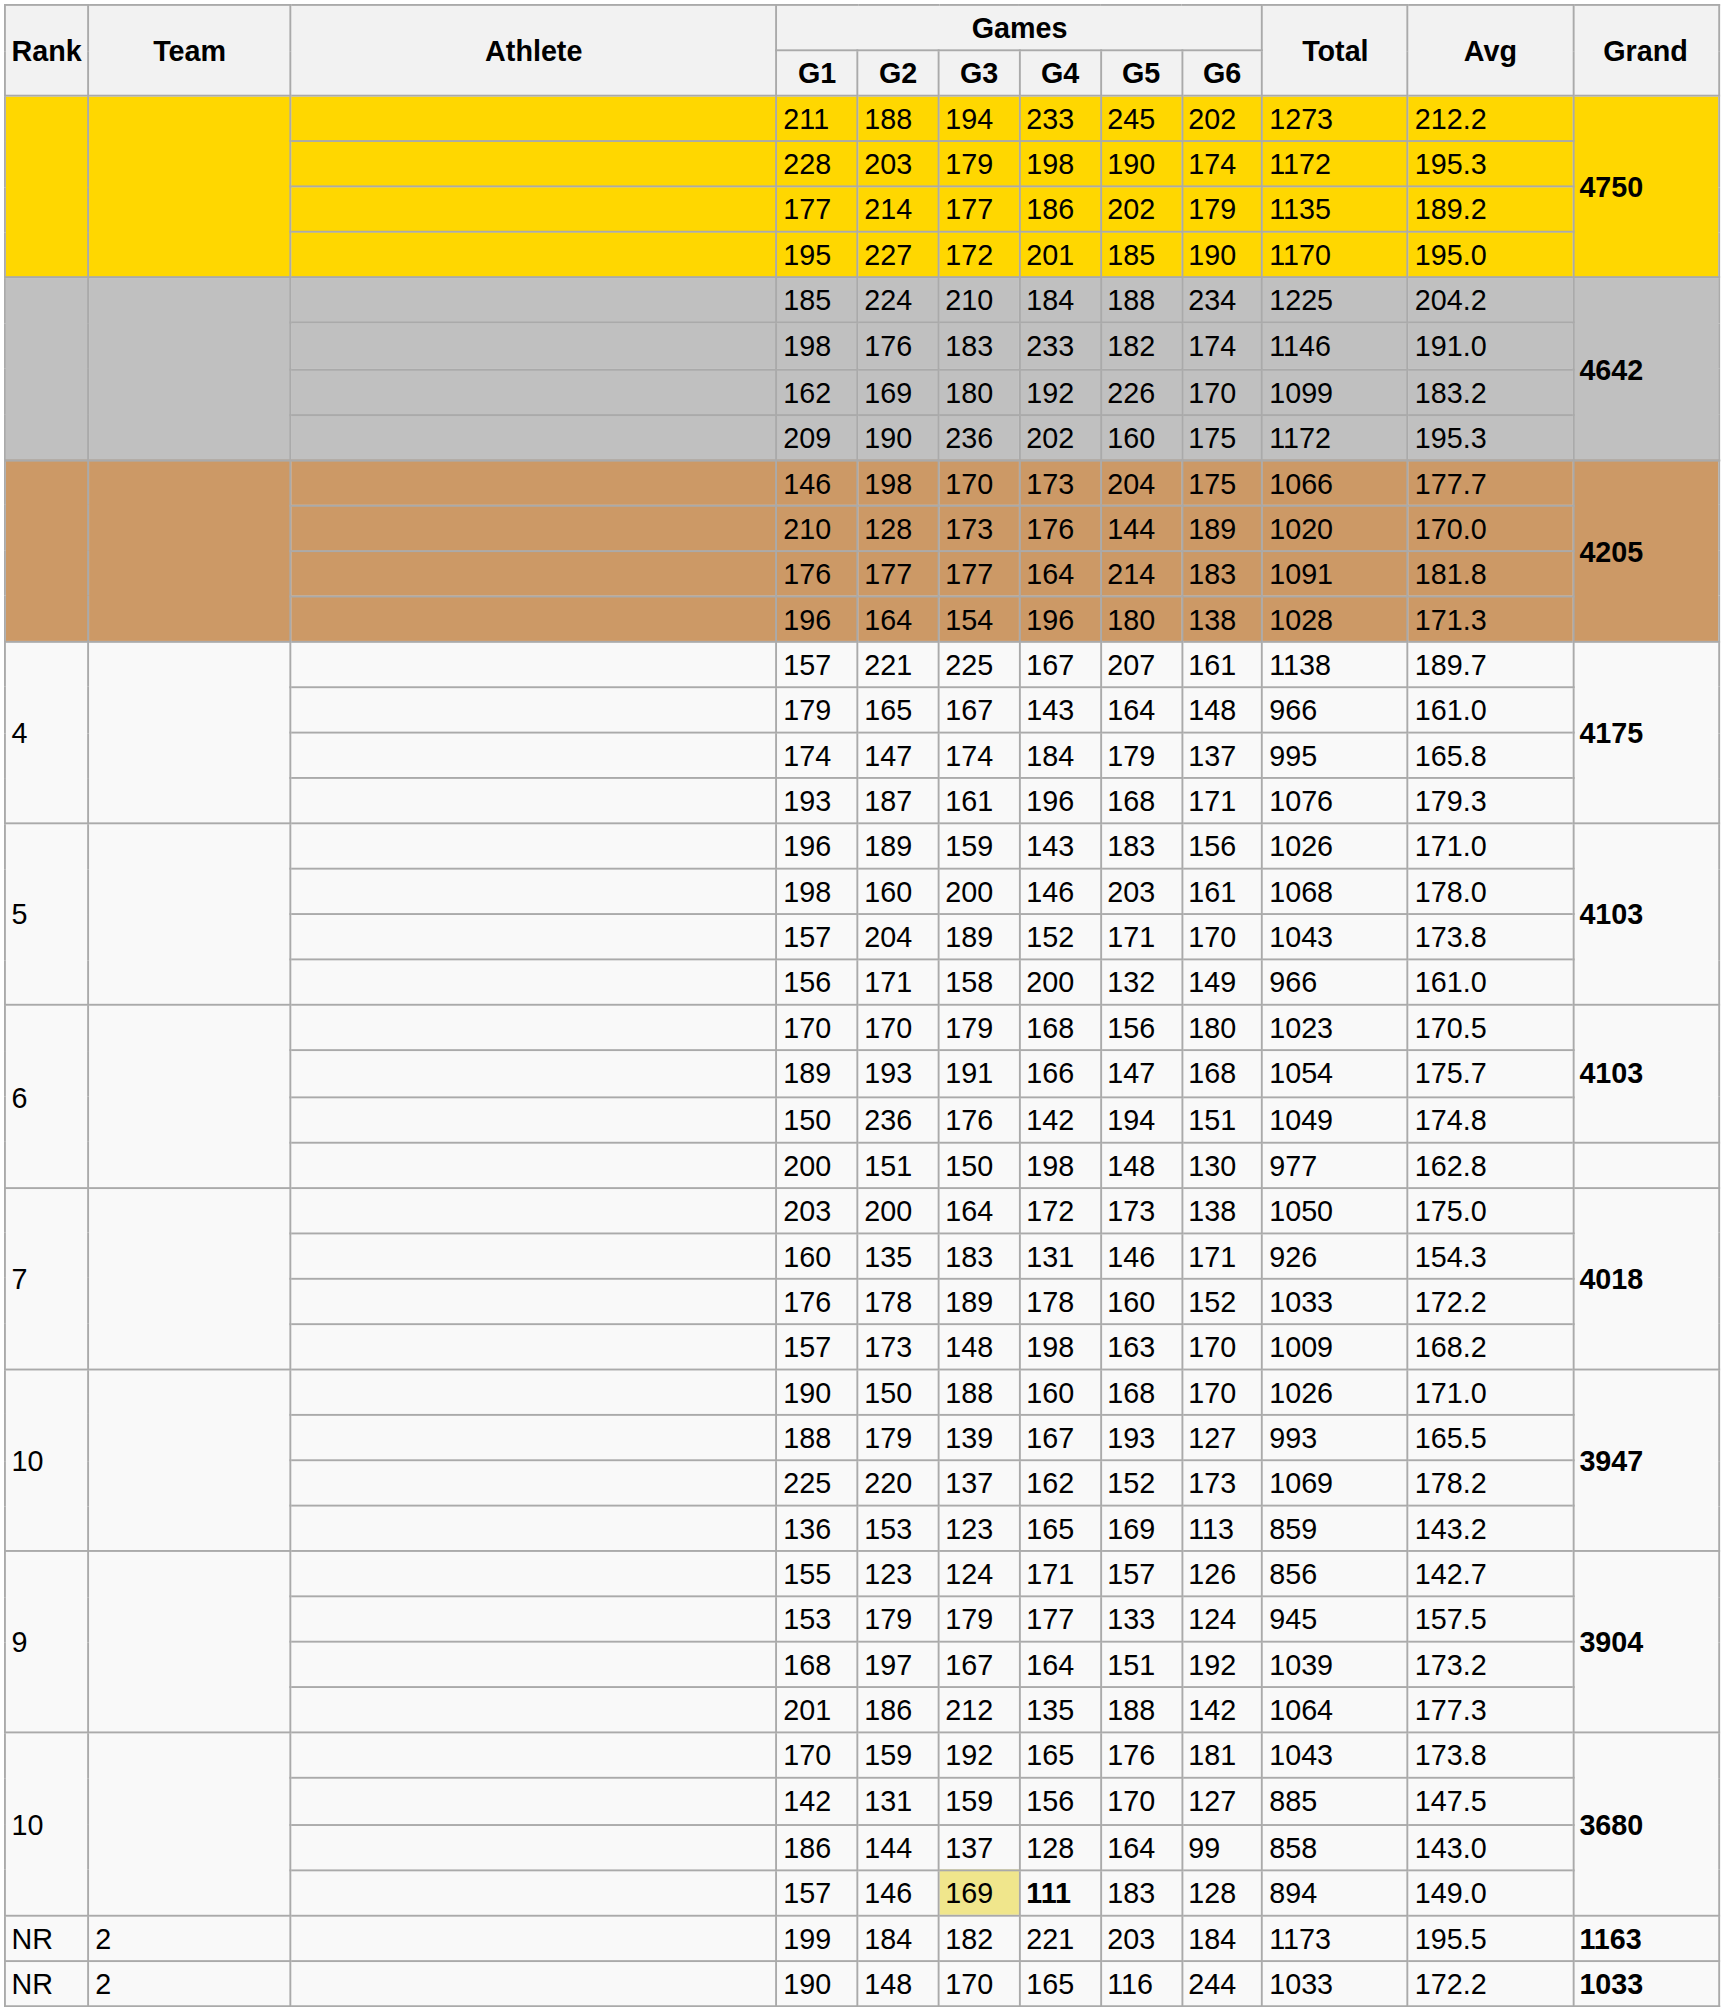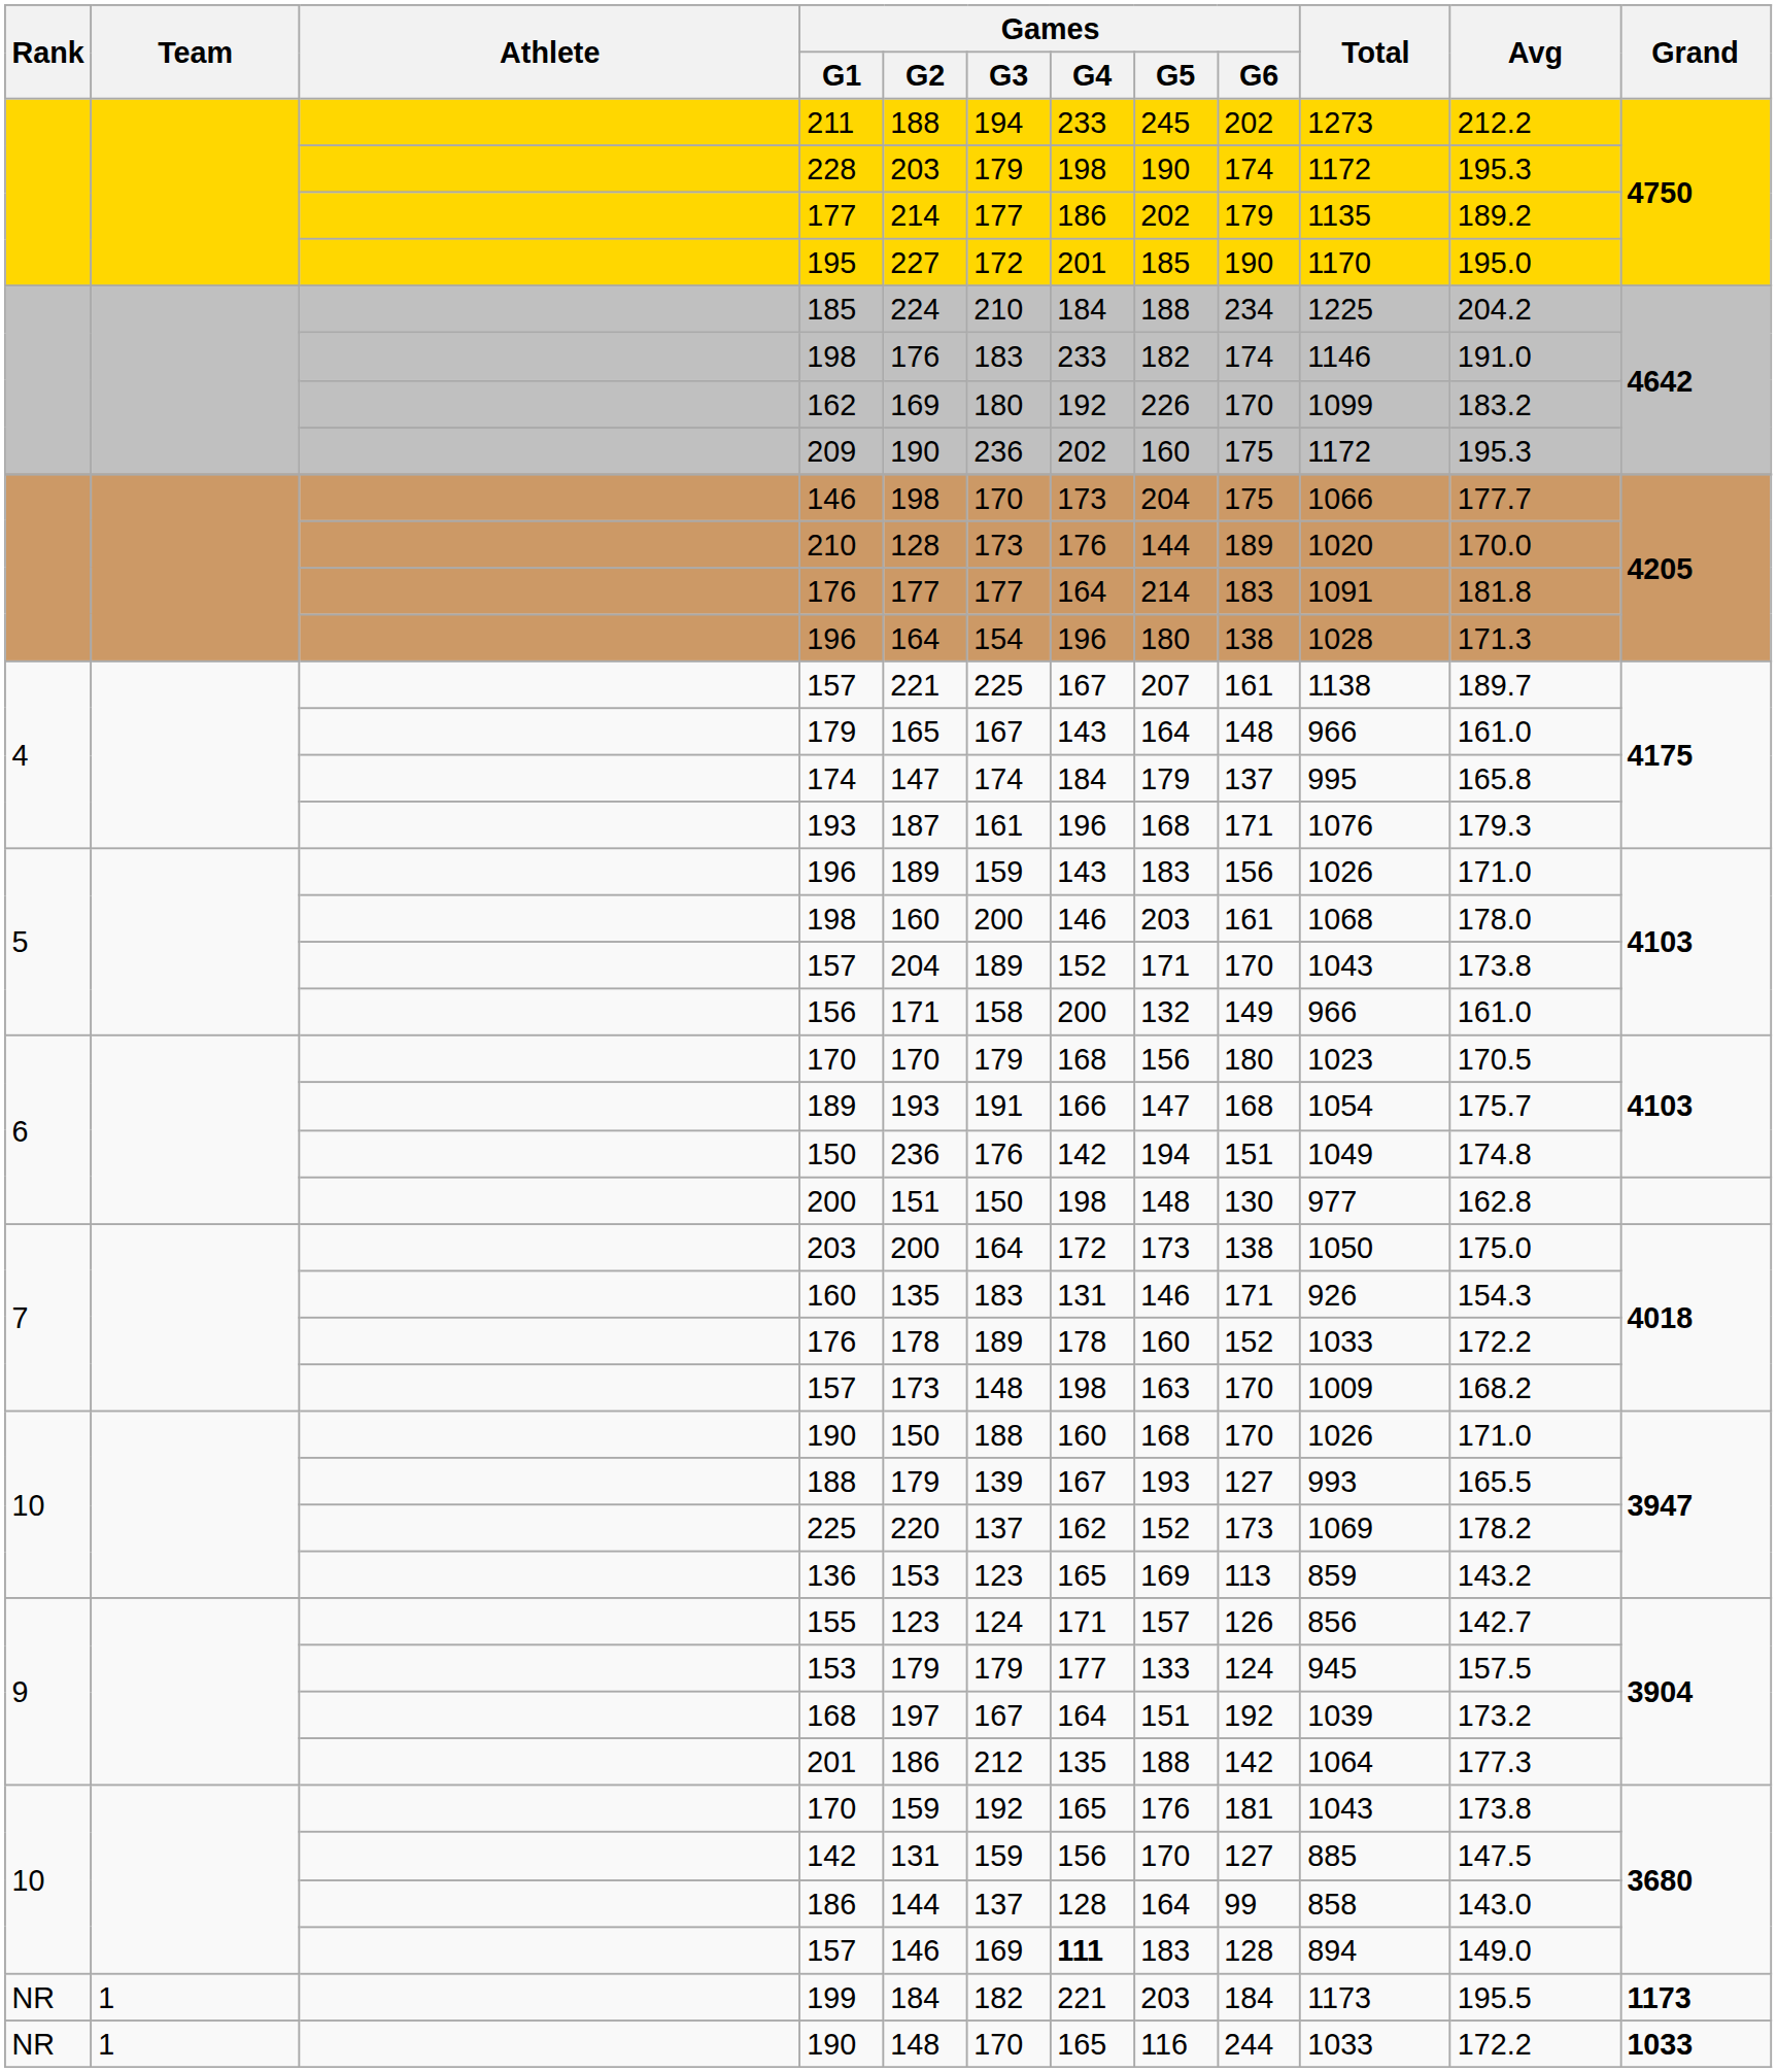10 / 157 | Games / G3: khaki background -> no background
199 | Team: 2 -> 1
199 | Grand: 1163 -> 1173
NR / 190 | Team: 2 -> 1
